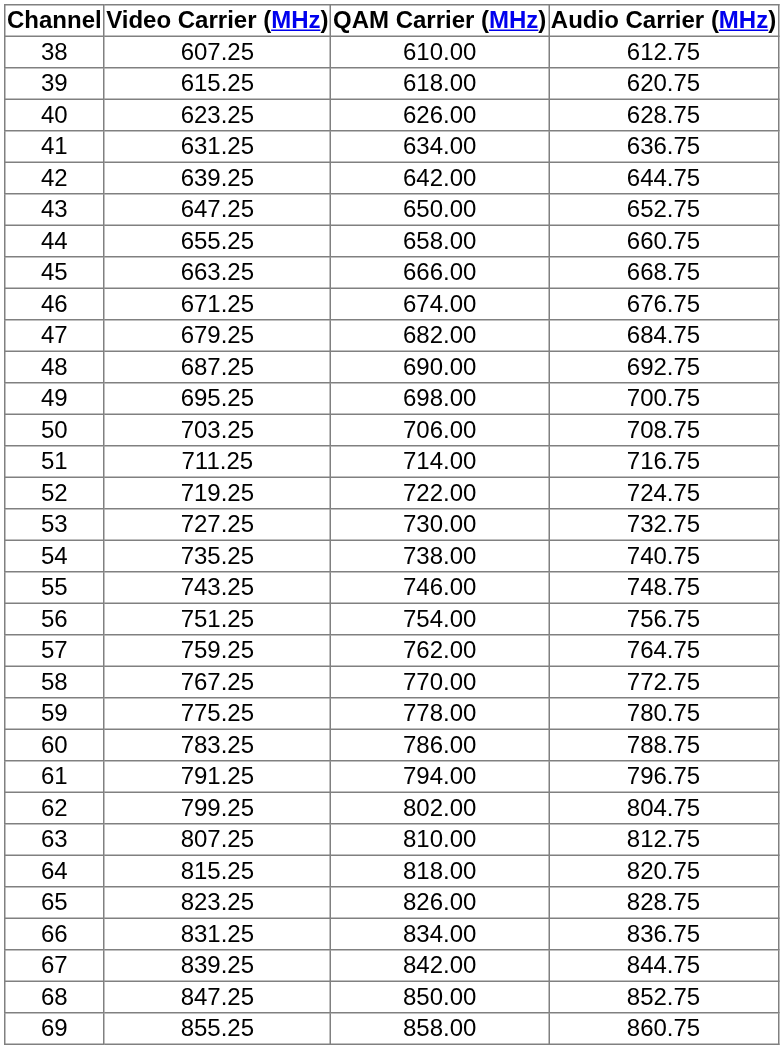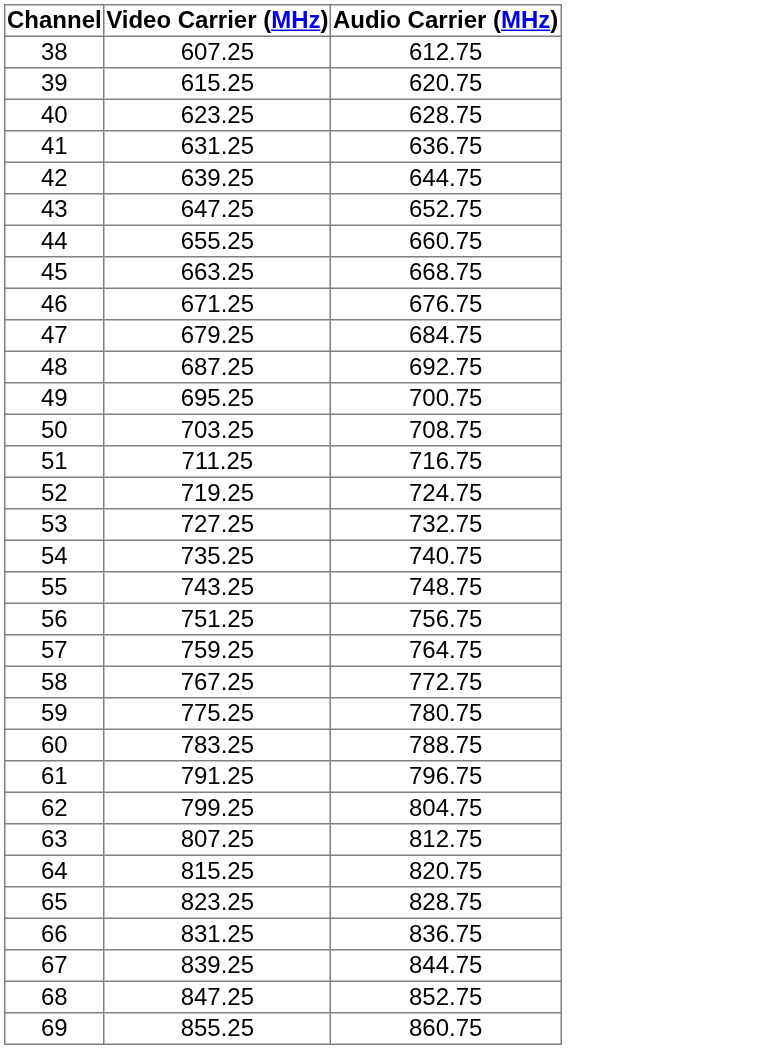- column: QAM Carrier (MHz) | 610.00 | 618.00 | 626.00 | 634.00 | 642.00 | 650.00 | 658.00 | 666.00 | 674.00 | 682.00 | 690.00 | 698.00 | 706.00 | 714.00 | 722.00 | 730.00 | 738.00 | 746.00 | 754.00 | 762.00 | 770.00 | 778.00 | 786.00 | 794.00 | 802.00 | 810.00 | 818.00 | 826.00 | 834.00 | 842.00 | 850.00 | 858.00
